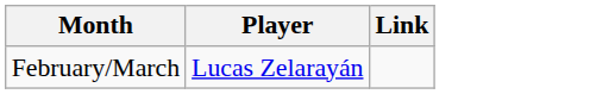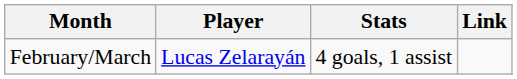+ column: Stats | 4 goals, 1 assist
